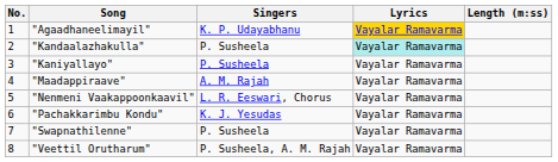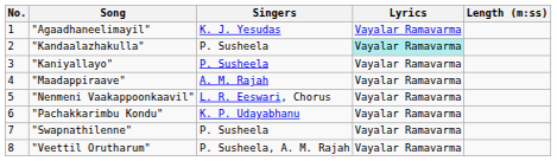"Agaadhaneelimayil" | Singers: K. P. Udayabhanu -> K. J. Yesudas
"Agaadhaneelimayil" | Lyrics: gold background -> no background
"Pachakkarimbu Kondu" | Singers: K. J. Yesudas -> K. P. Udayabhanu
